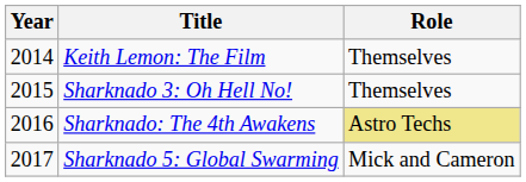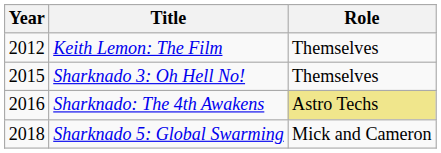Keith Lemon: The Film | Year: 2014 -> 2012
Sharknado 5: Global Swarming | Year: 2017 -> 2018
